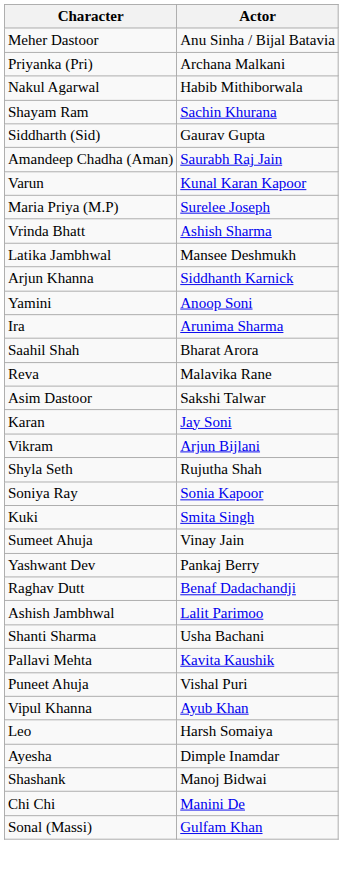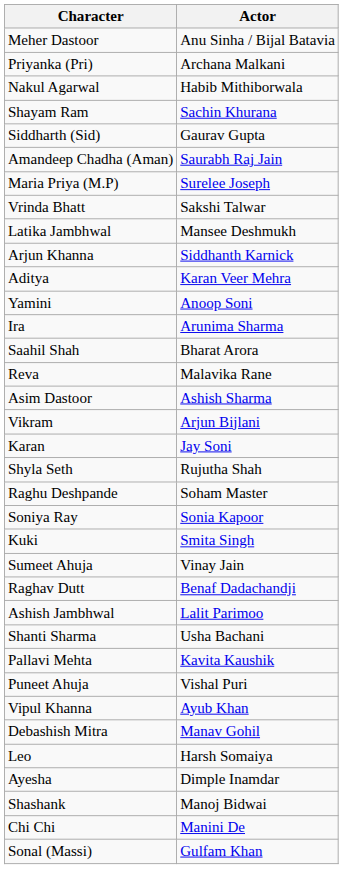- row: Varun | Kunal Karan Kapoor
Vrinda Bhatt | Actor: Ashish Sharma -> Sakshi Talwar
+ row: Aditya | Karan Veer Mehra
Asim Dastoor | Actor: Sakshi Talwar -> Ashish Sharma
rows swapped: Karan <-> Vikram
+ row: Raghu Deshpande | Soham Master
- row: Yashwant Dev | Pankaj Berry
+ row: Debashish Mitra | Manav Gohil
